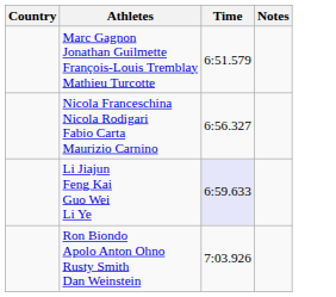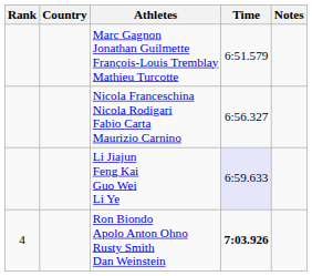+ column: Rank | 4
Ron Biondo Apolo Anton Ohno Rusty Smith Dan Weinstein | Time: normal -> bold
